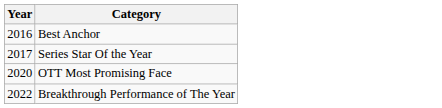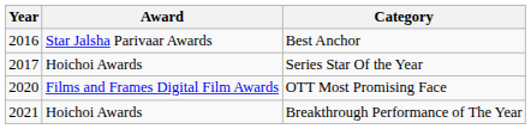+ column: Award | Star Jalsha Parivaar Awards | Hoichoi Awards | Films and Frames Digital Film Awards | Hoichoi Awards
Breakthrough Performance of The Year | Year: 2022 -> 2021
